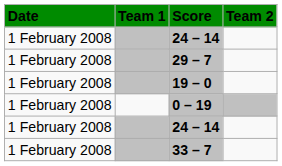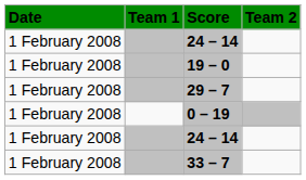rows swapped: 19 – 0 <-> 29 – 7
